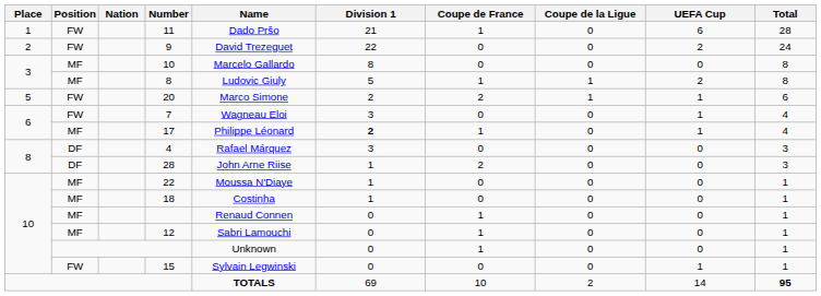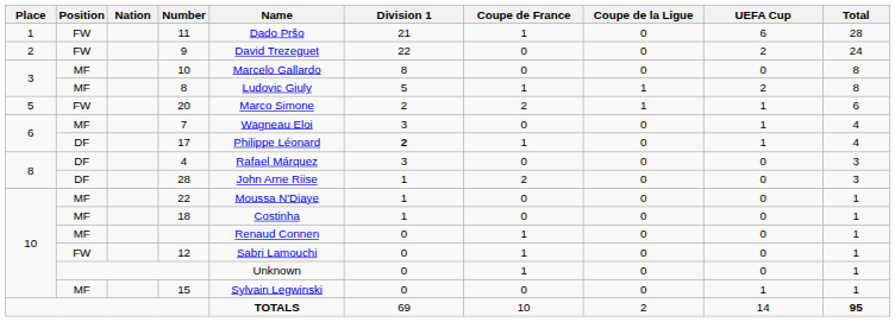7 | Position: FW -> MF
17 | Position: MF -> DF
12 | Position: MF -> FW
15 | Position: FW -> MF
